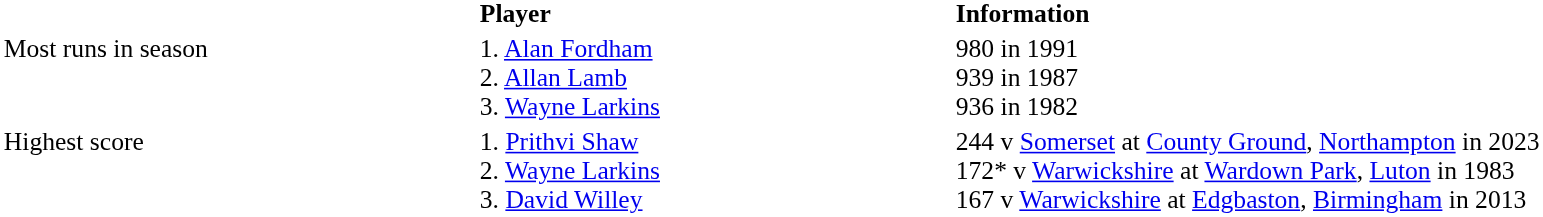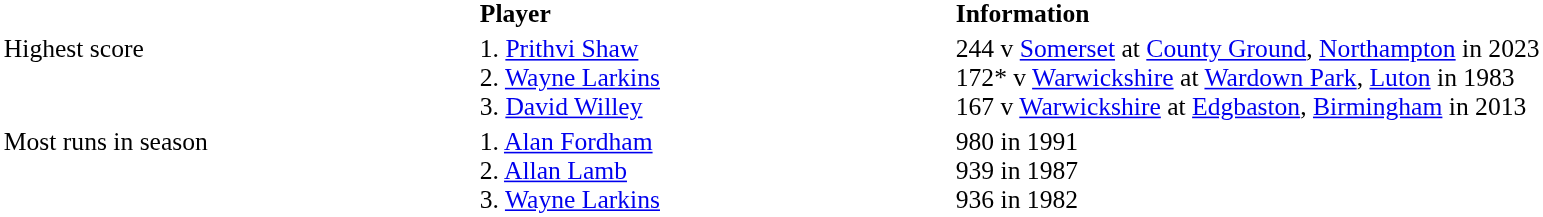rows swapped: Highest score <-> Most runs in season
